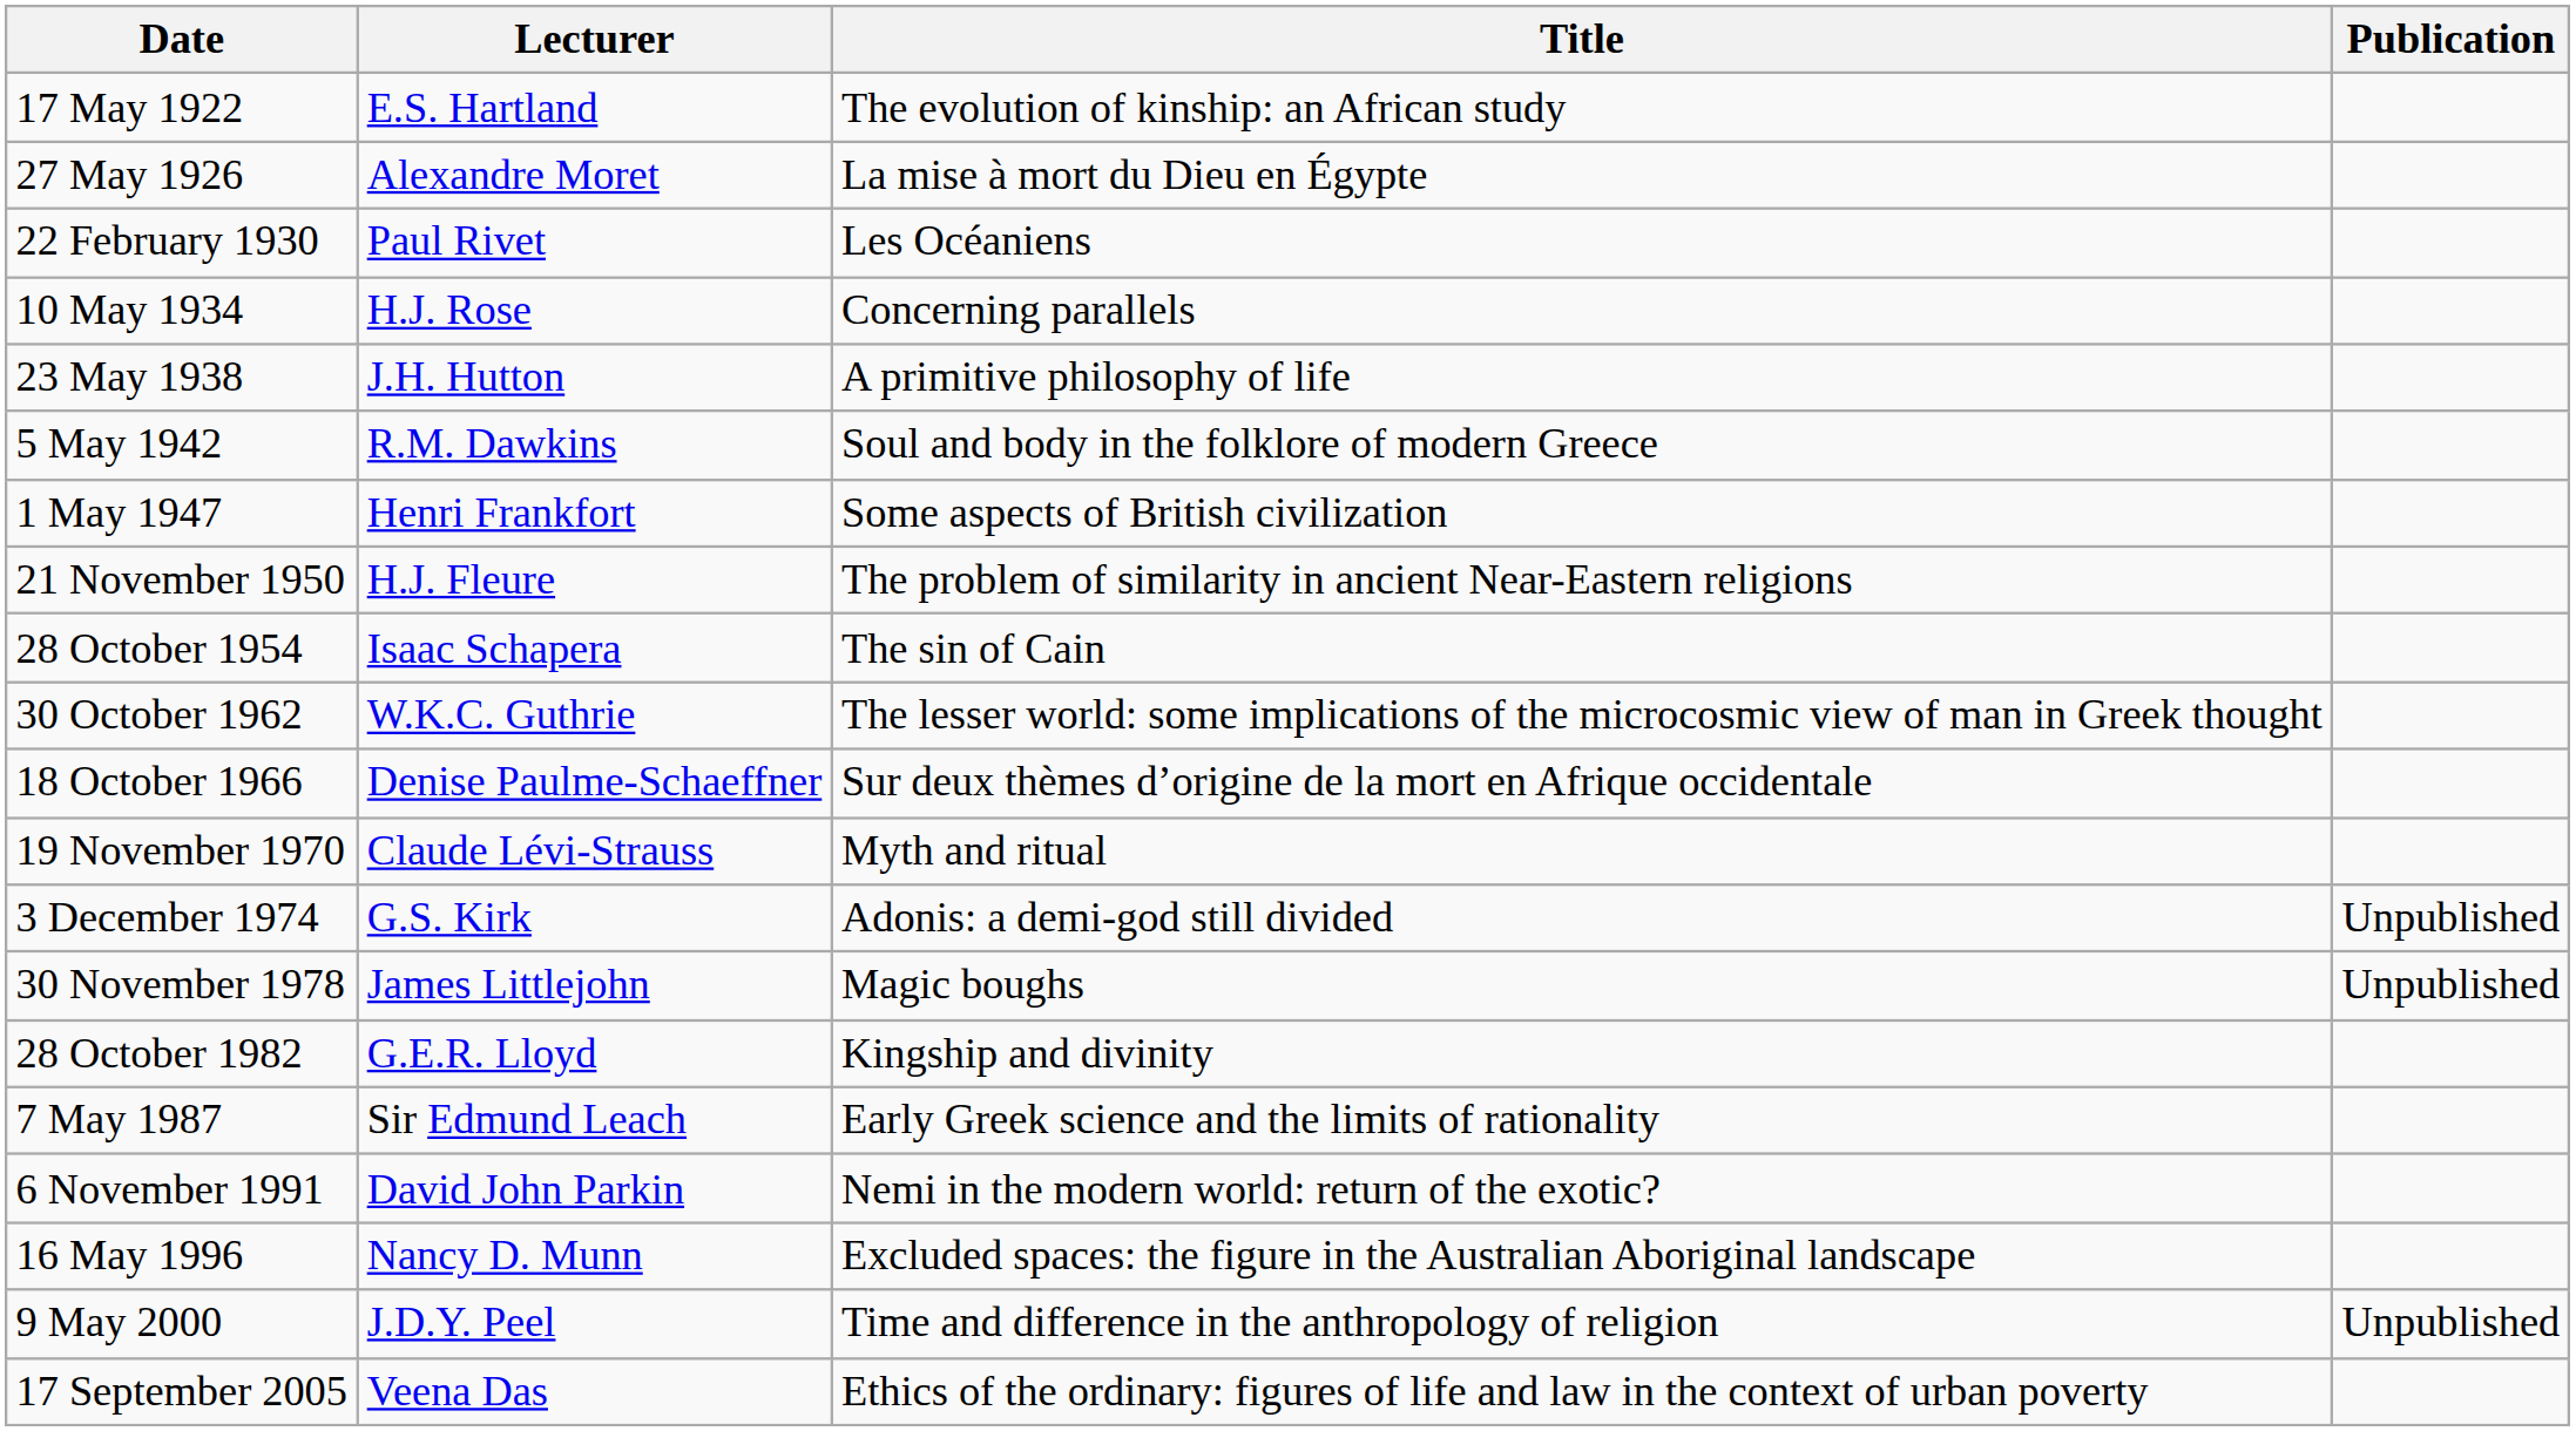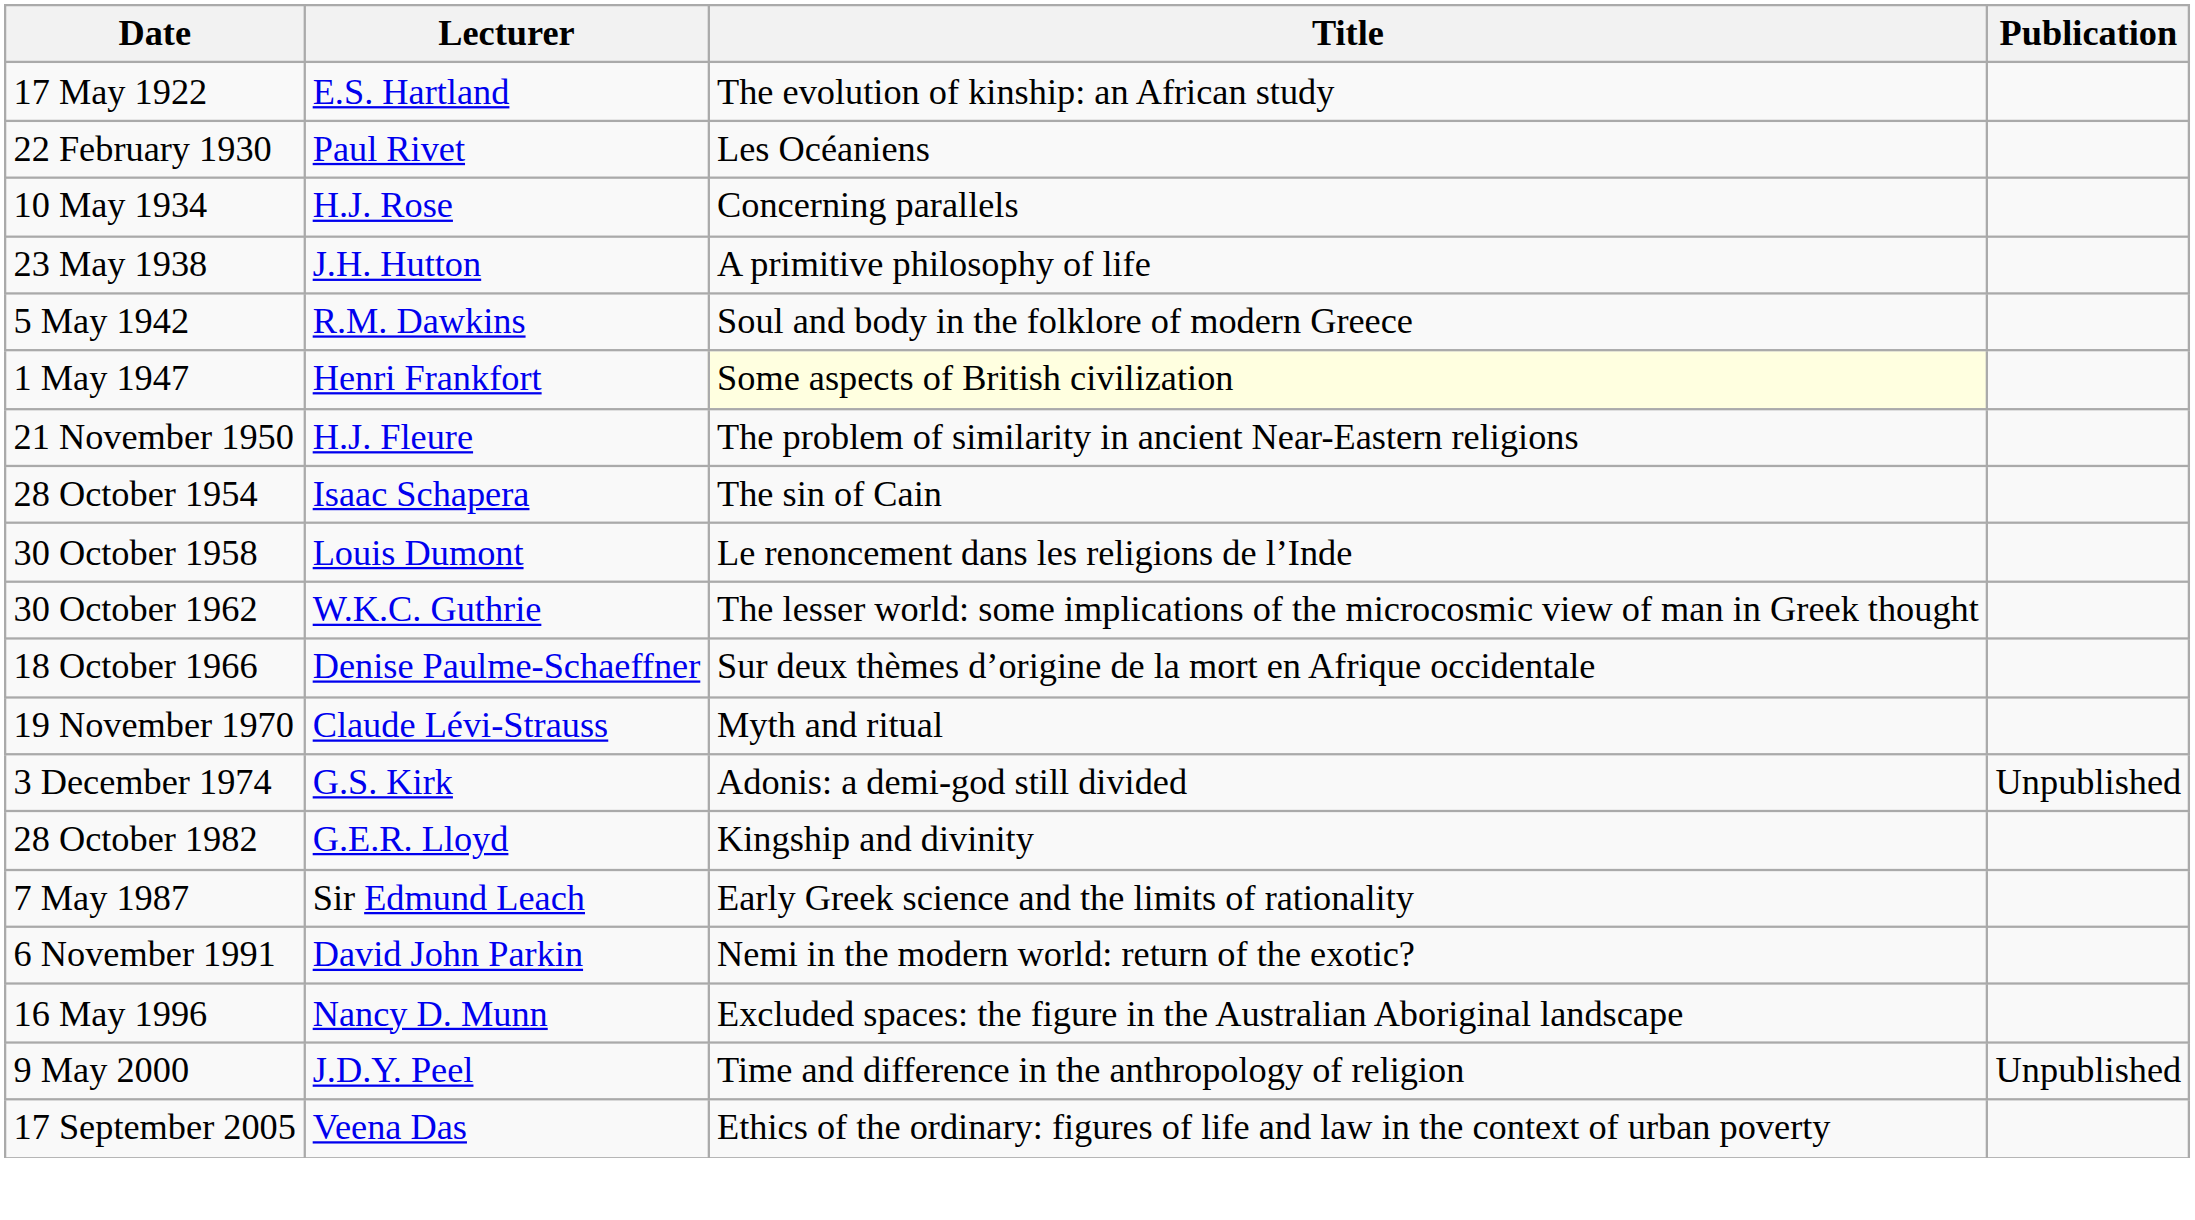- row: 27 May 1926 | Alexandre Moret | La mise à mort du Dieu en Égypte
1 May 1947 | Title: no background -> lightyellow background
+ row: 30 October 1958 | Louis Dumont | Le renoncement dans les religions de l’Inde
- row: 30 November 1978 | James Littlejohn | Magic boughs | Unpublished
